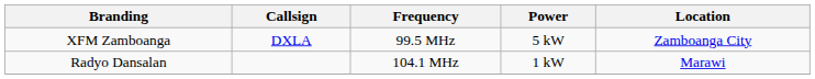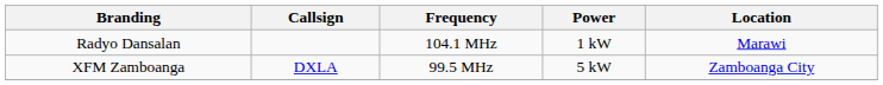rows swapped: XFM Zamboanga <-> Radyo Dansalan
